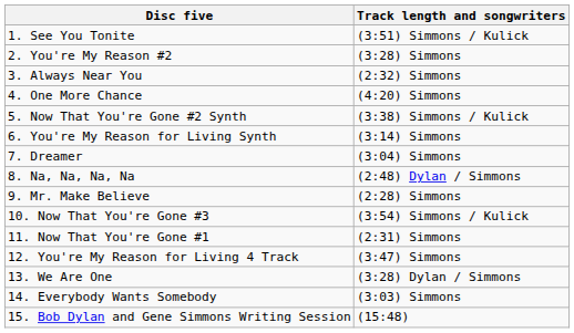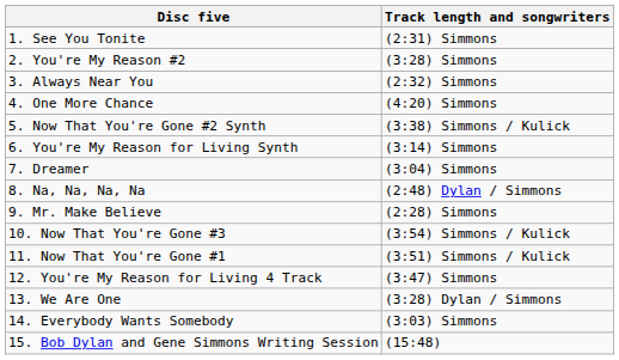1. See You Tonite | Track length and songwriters: (3:51) Simmons / Kulick -> (2:31) Simmons
11. Now That You're Gone #1 | Track length and songwriters: (2:31) Simmons -> (3:51) Simmons / Kulick
